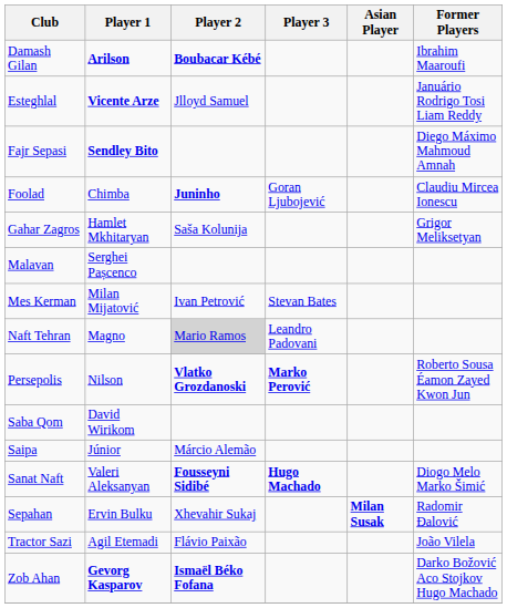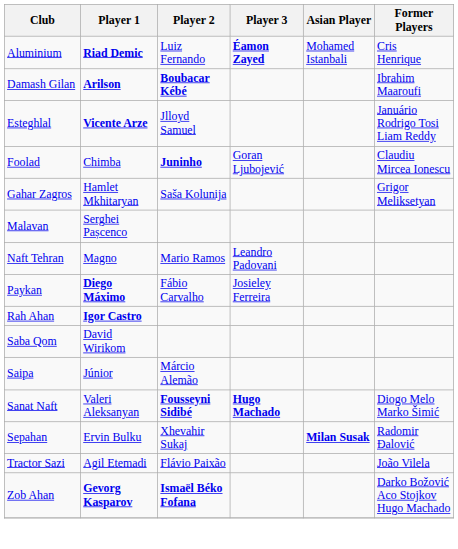+ row: Aluminium | Riad Demic | Luiz Fernando | Éamon Zayed | Mohamed Istanbali | Cris Henrique
- row: Fajr Sepasi | Sendley Bito | Diego Máximo Mahmoud Amnah
- row: Mes Kerman | Milan Mijatović | Ivan Petrović | Stevan Bates
Naft Tehran | Player 2: lightgrey background -> no background
+ row: Paykan | Diego Máximo | Fábio Carvalho | Josieley Ferreira
- row: Persepolis | Nilson | Vlatko Grozdanoski | Marko Perović | Roberto Sousa Éamon Zayed Kwon Jun
+ row: Rah Ahan | Igor Castro
